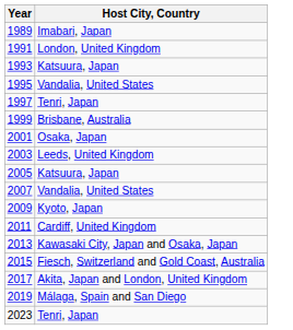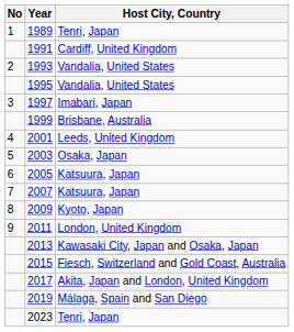+ column: No | 1 | 2 | 3 | 4 | 5 | 6 | 7 | 8 | 9
1989 | Host City, Country: Imabari, Japan -> Tenri, Japan
1991 | Host City, Country: London, United Kingdom -> Cardiff, United Kingdom
1993 | Host City, Country: Katsuura, Japan -> Vandalia, United States
1997 | Host City, Country: Tenri, Japan -> Imabari, Japan
2001 | Host City, Country: Osaka, Japan -> Leeds, United Kingdom
2003 | Host City, Country: Leeds, United Kingdom -> Osaka, Japan
2007 | Host City, Country: Vandalia, United States -> Katsuura, Japan
2011 | Host City, Country: Cardiff, United Kingdom -> London, United Kingdom
